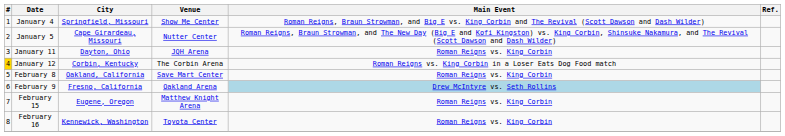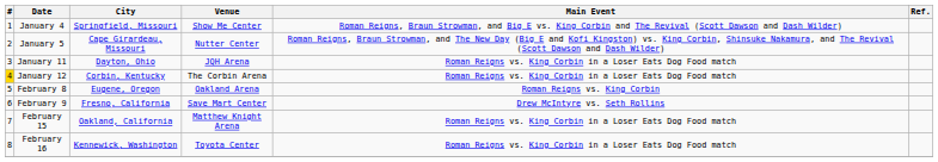January 11 | Main Event: Roman Reigns vs. King Corbin -> Roman Reigns vs. King Corbin in a Loser Eats Dog Food match
February 8 | City: Oakland, California -> Eugene, Oregon
February 8 | Venue: Save Mart Center -> Oakland Arena
February 9 | Venue: Oakland Arena -> Save Mart Center
February 9 | Main Event: lightblue background -> no background
February 15 | City: Eugene, Oregon -> Oakland, California
February 15 | Main Event: Roman Reigns vs. King Corbin -> Roman Reigns vs. King Corbin in a Loser Eats Dog Food match
February 16 | Main Event: Roman Reigns vs. King Corbin -> Roman Reigns vs. King Corbin in a Loser Eats Dog Food match
